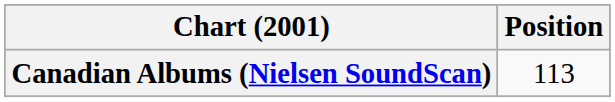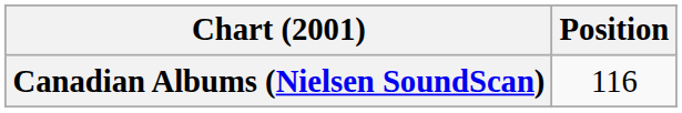Canadian Albums (Nielsen SoundScan) | Position: 113 -> 116
